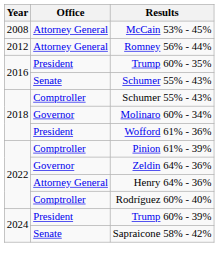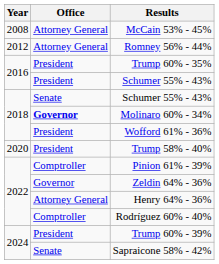2016 / Schumer 55% - 43% | Office: Senate -> President
2018 / Schumer 55% - 43% | Office: Comptroller -> Senate
Molinaro 60% - 34% | Office: normal -> bold
+ row: 2020 | President | Trump 58% - 40%
